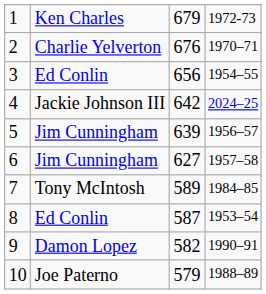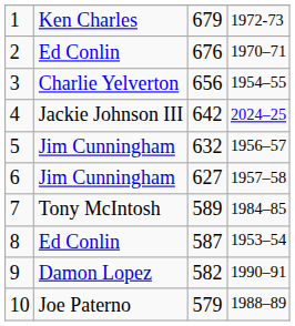2 | column 2: Charlie Yelverton -> Ed Conlin
3 | column 2: Ed Conlin -> Charlie Yelverton
5 | column 3: 639 -> 632
